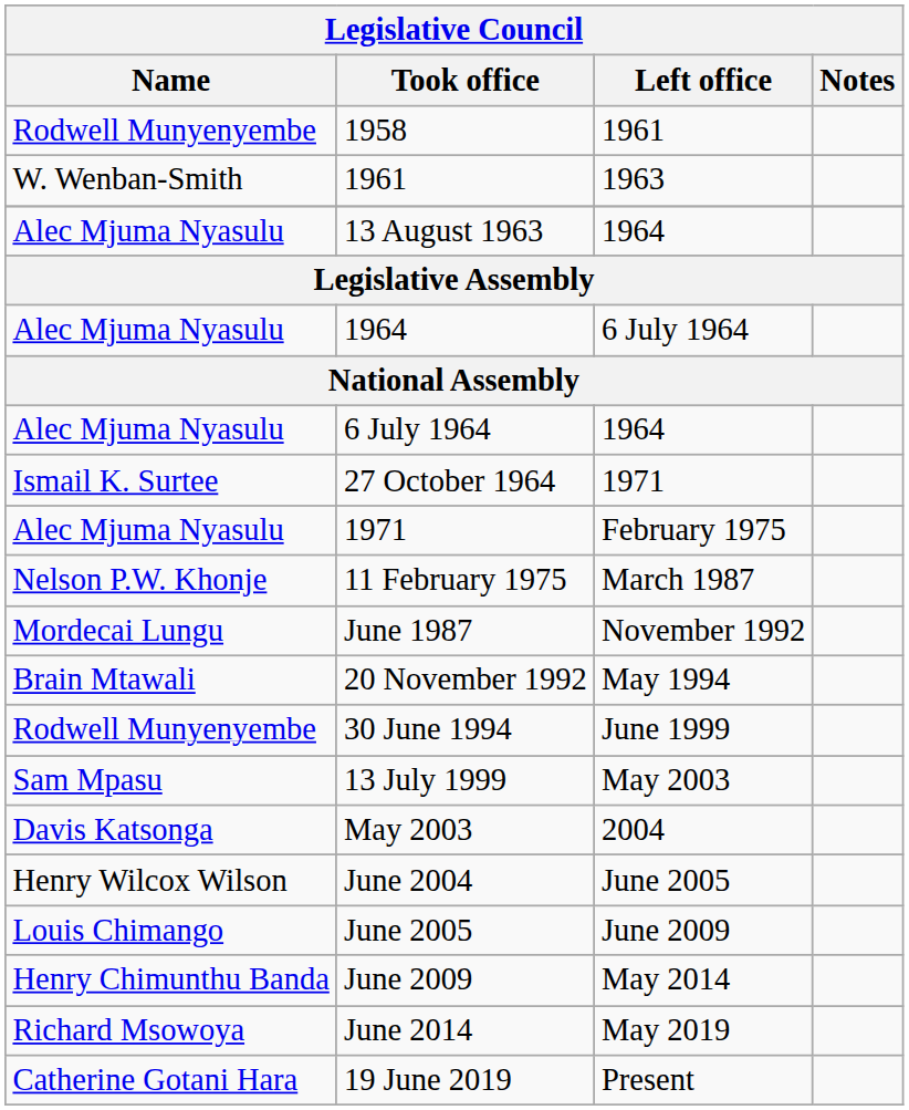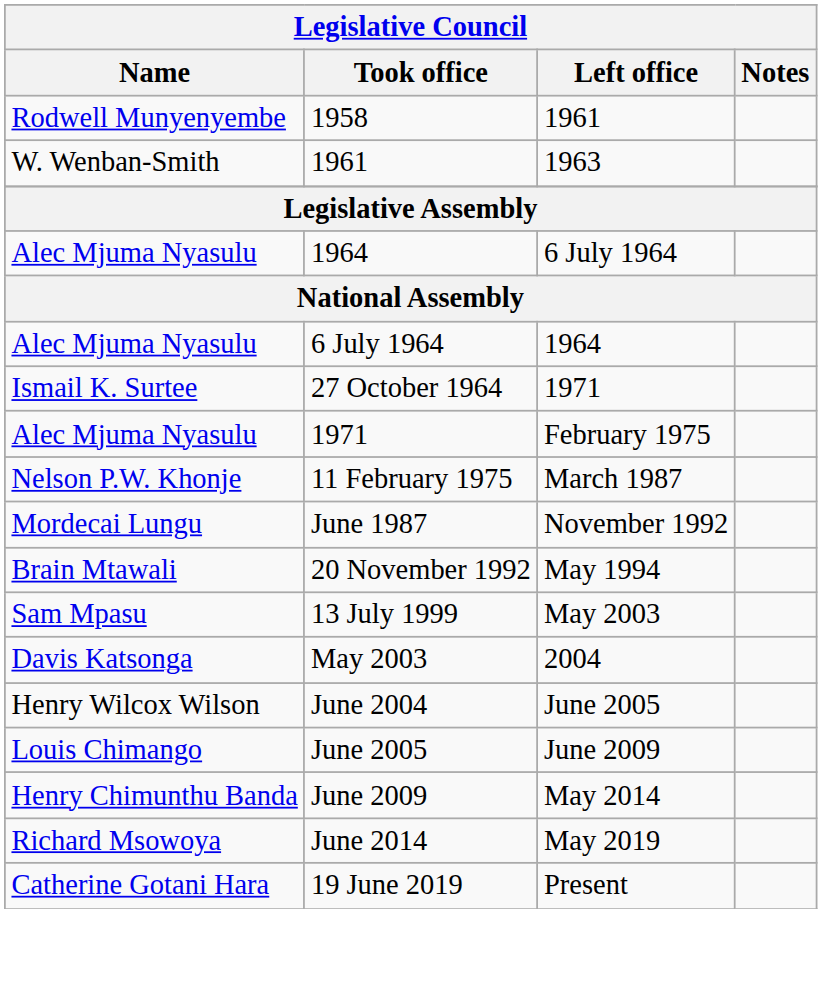- row: Alec Mjuma Nyasulu | 13 August 1963 | 1964
- row: Rodwell Munyenyembe | 30 June 1994 | June 1999
